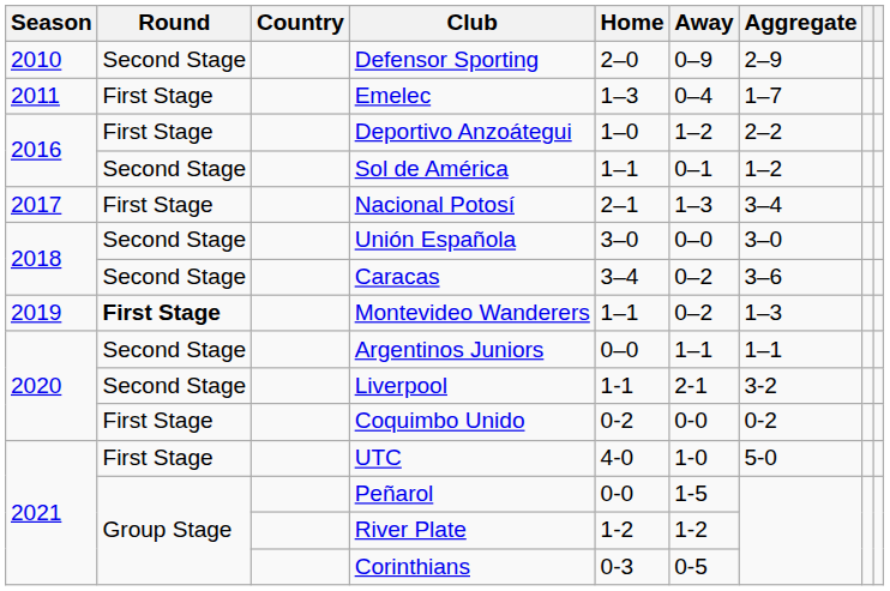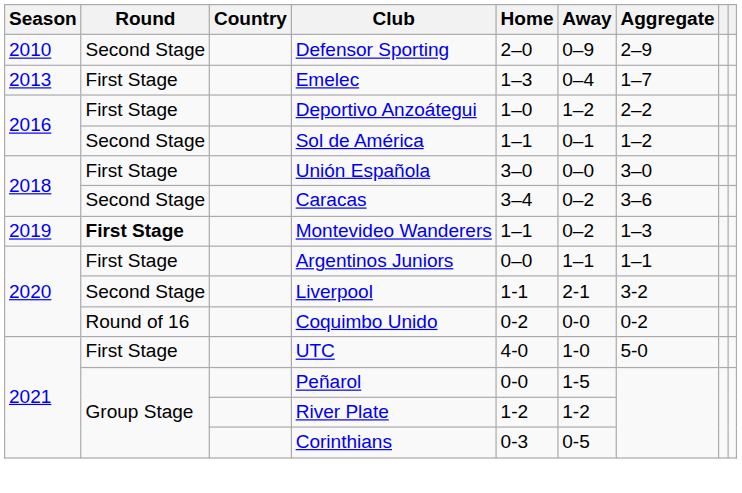Emelec | Season: 2011 -> 2013
- row: 2017 | First Stage | Nacional Potosí | 2–1 | 1–3 | 3–4
Unión Española | Round: Second Stage -> First Stage
Argentinos Juniors | Round: Second Stage -> First Stage
Coquimbo Unido | Round: First Stage -> Round of 16
